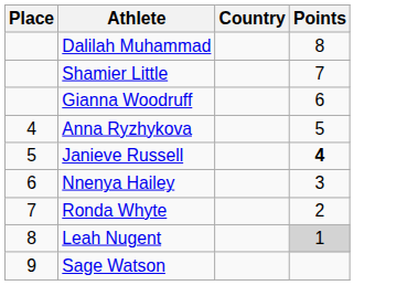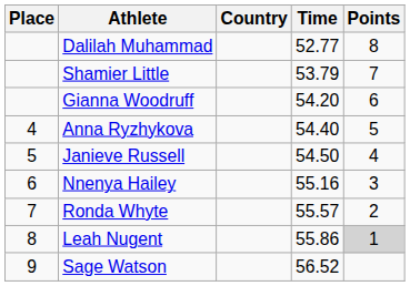+ column: Time | 52.77 | 53.79 | 54.20 | 54.40 | 54.50 | 55.16 | 55.57 | 55.86 | 56.52
Janieve Russell | Points: bold -> normal
